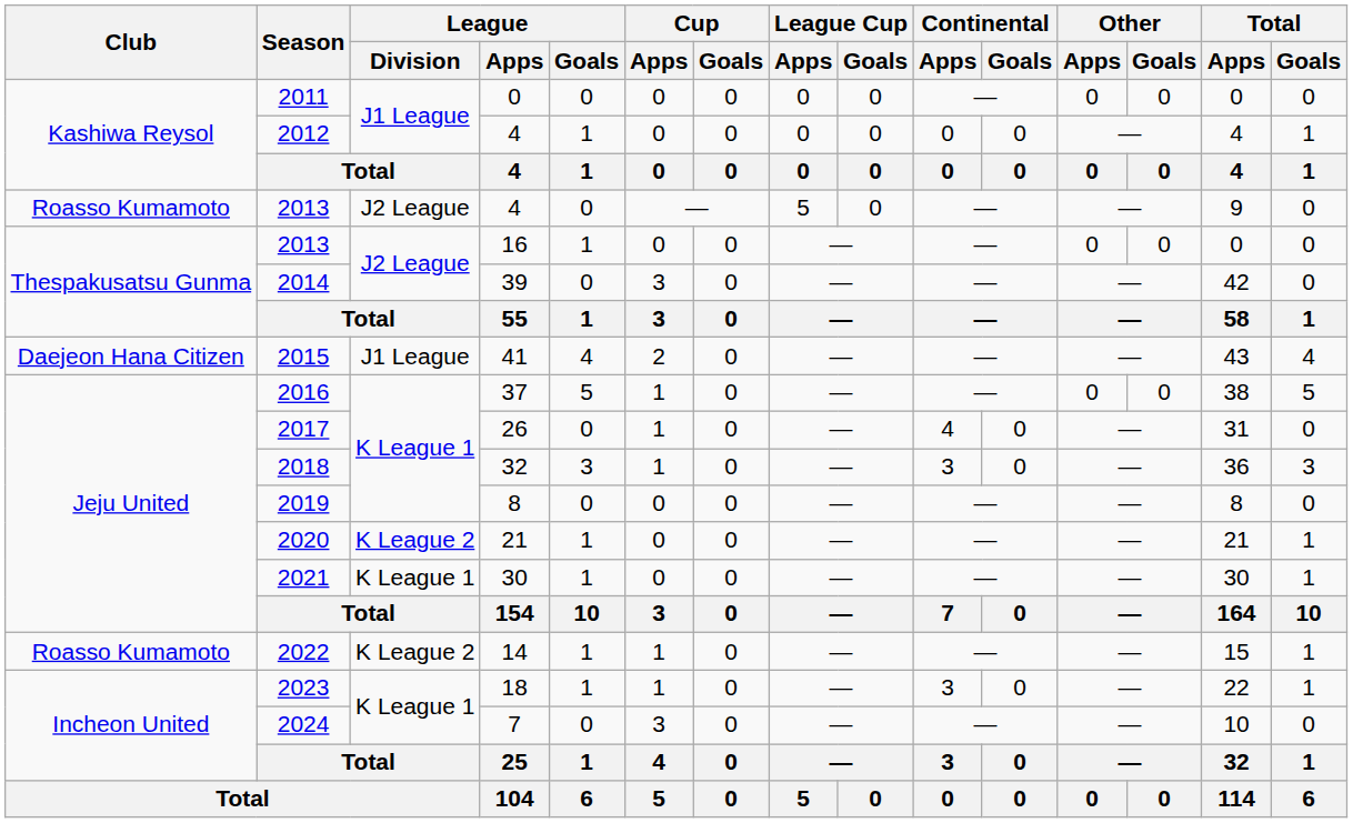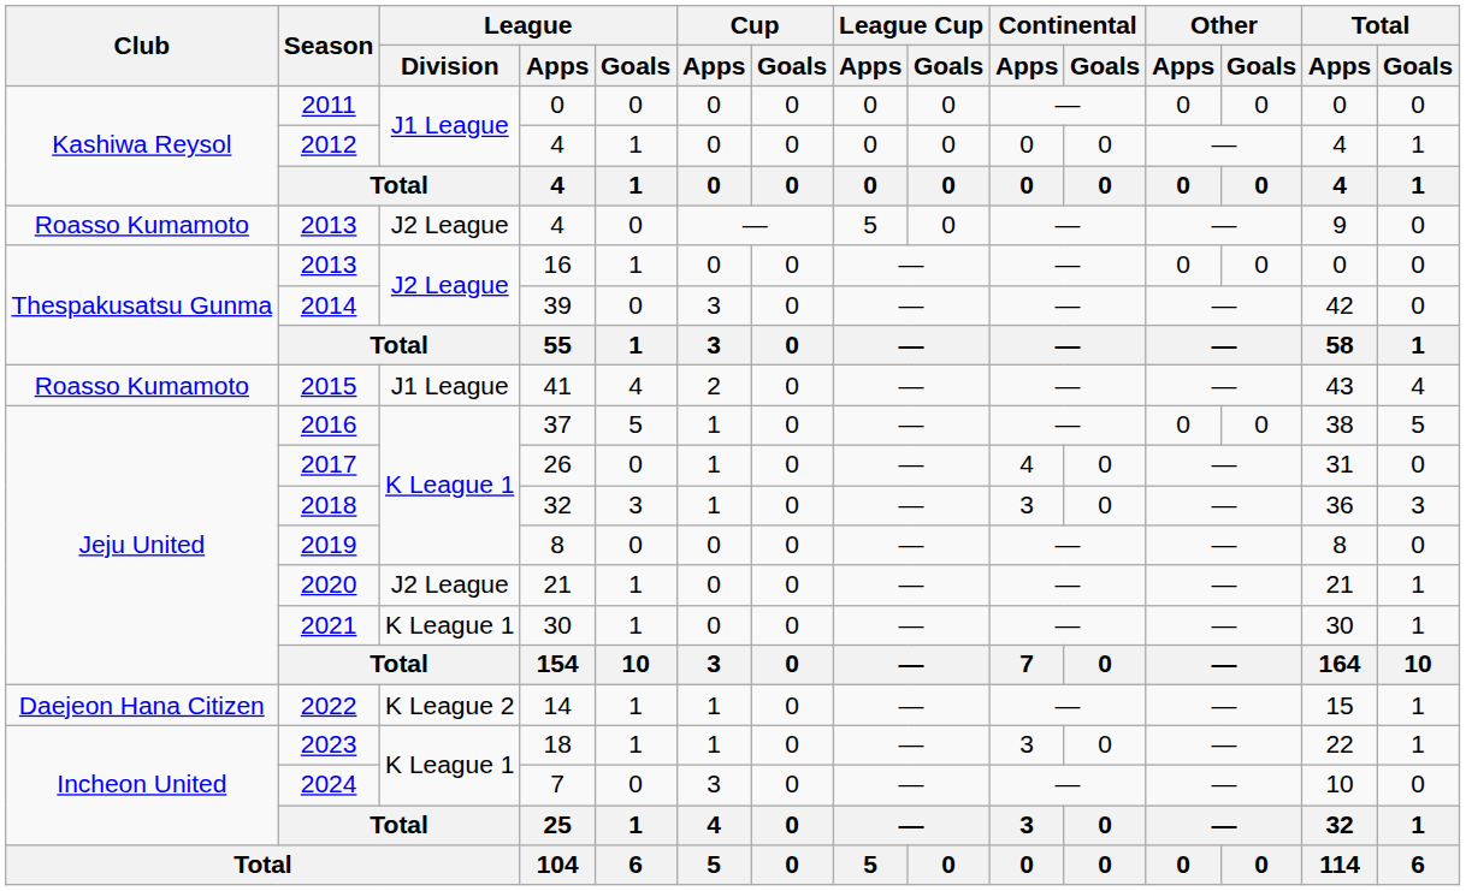2015 | Club: Daejeon Hana Citizen -> Roasso Kumamoto
2020 | League / Division: K League 2 -> J2 League
2022 | Club: Roasso Kumamoto -> Daejeon Hana Citizen
